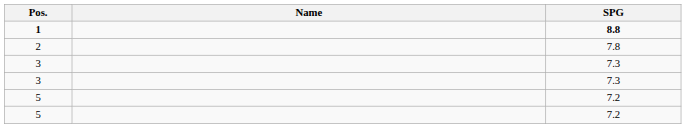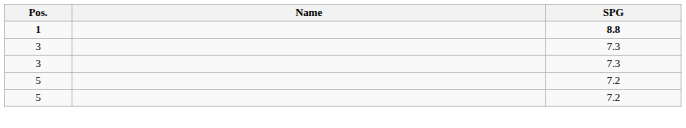- row: 2 | 7.8
